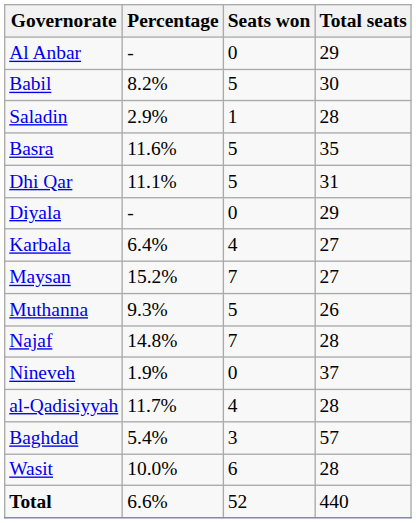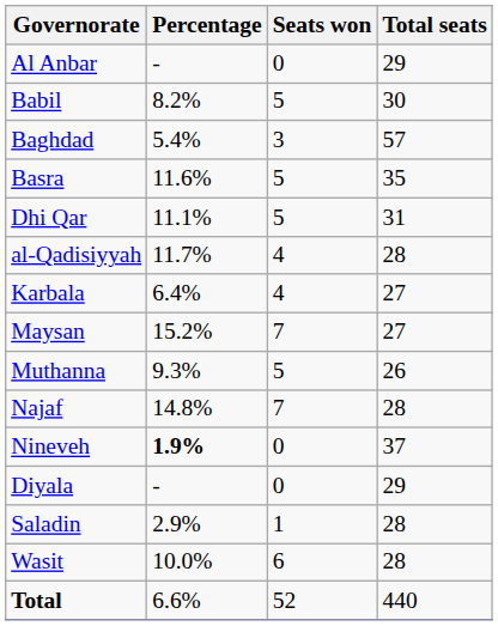rows swapped: Baghdad <-> Saladin
rows swapped: Diyala <-> al-Qadisiyyah
Nineveh | Percentage: normal -> bold
